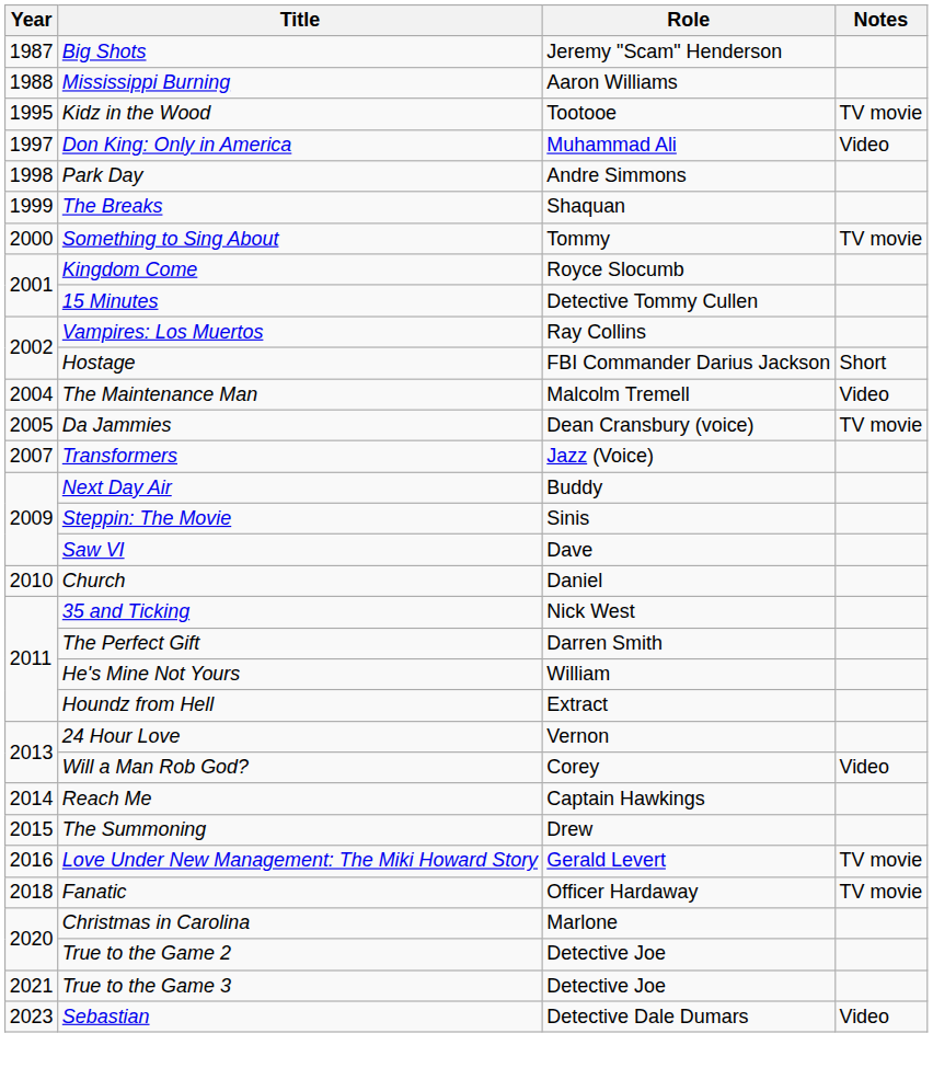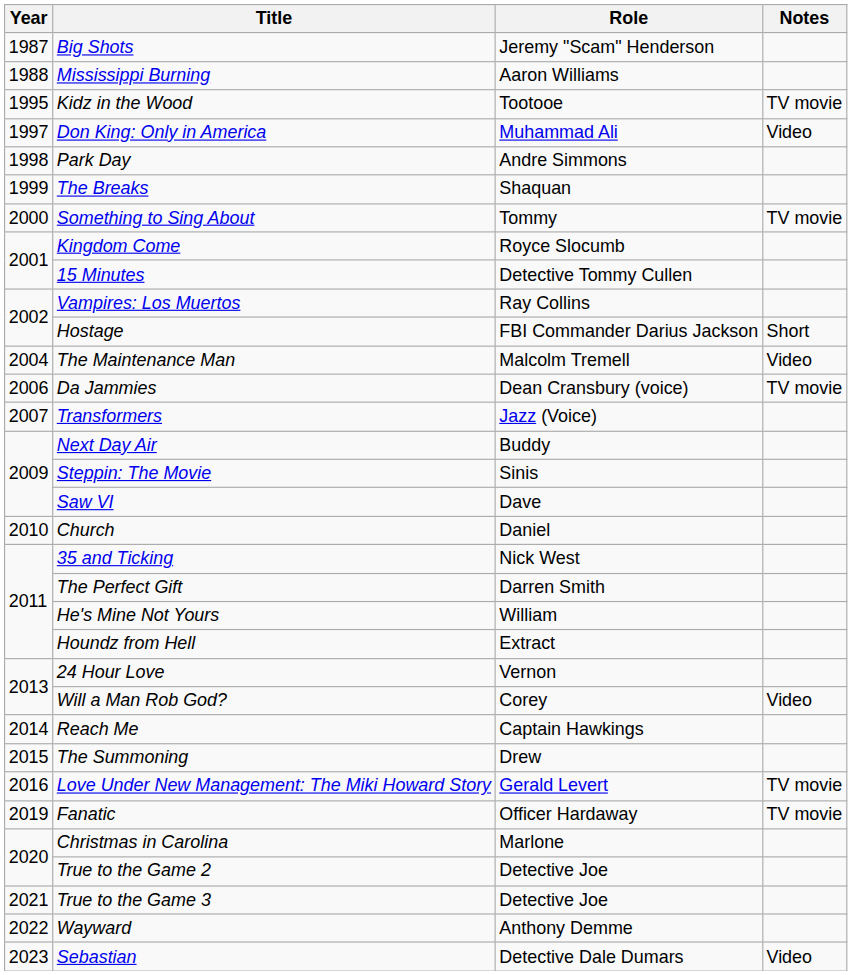Da Jammies | Year: 2005 -> 2006
Fanatic | Year: 2018 -> 2019
+ row: 2022 | Wayward | Anthony Demme
